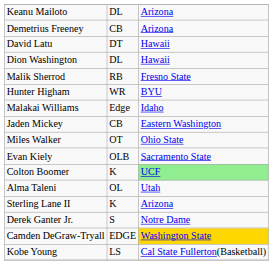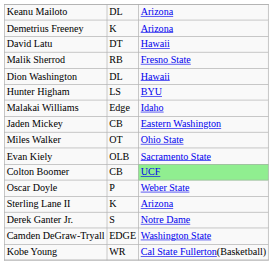Demetrius Freeney | column 2: CB -> K
rows swapped: Malik Sherrod <-> Dion Washington
Hunter Higham | column 2: WR -> LS
Colton Boomer | column 2: K -> CB
- row: Alma Taleni | OL | Utah
+ row: Oscar Doyle | P | Weber State
Camden DeGraw-Tryall | column 3: gold background -> no background
Kobe Young | column 2: LS -> WR
